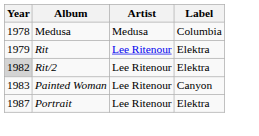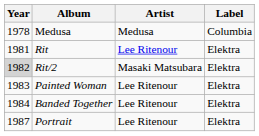Rit | Year: 1979 -> 1981
Rit/2 | Artist: Lee Ritenour -> Masaki Matsubara
Painted Woman | Label: Canyon -> Elektra
+ row: 1984 | Banded Together | Lee Ritenour | Elektra
